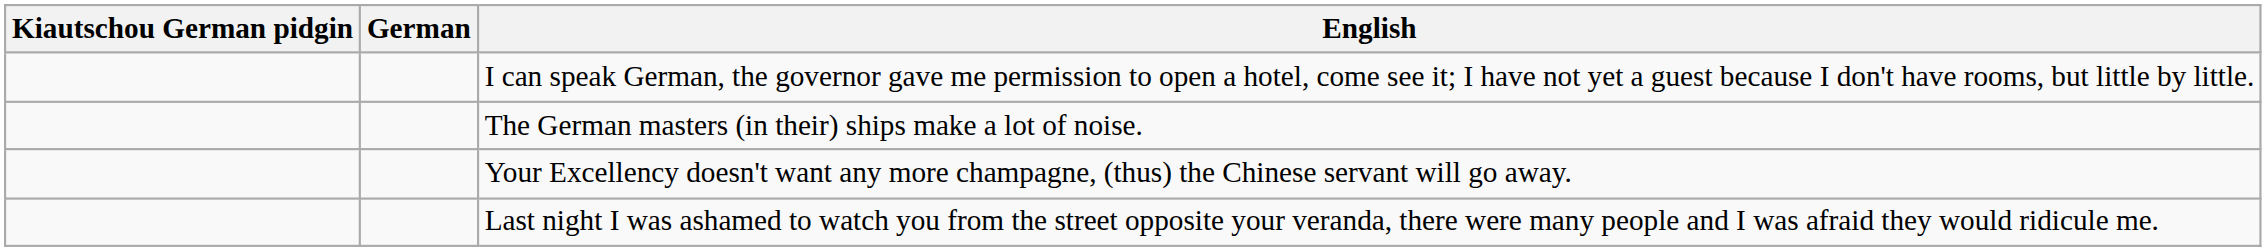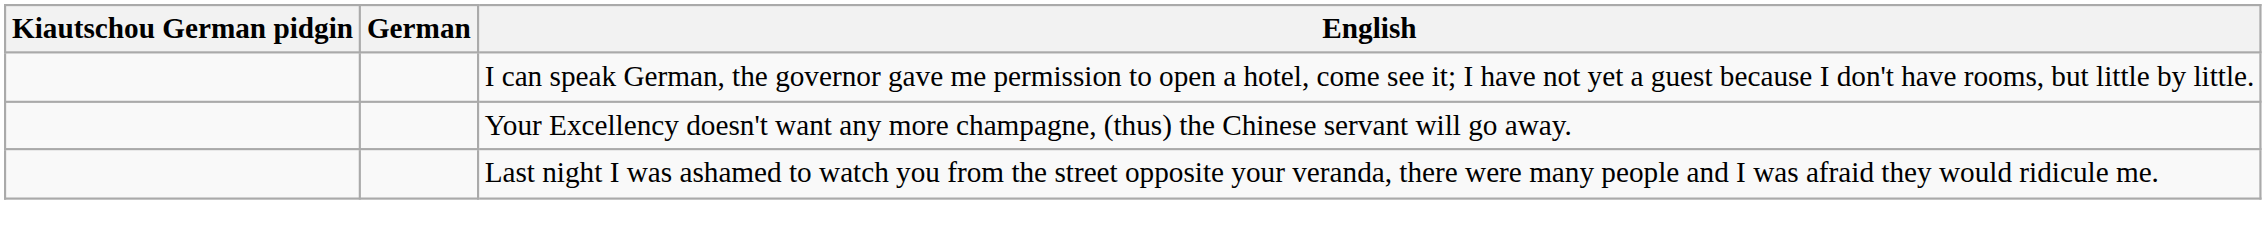- row: The German masters (in their) ships make a lot of noise.
